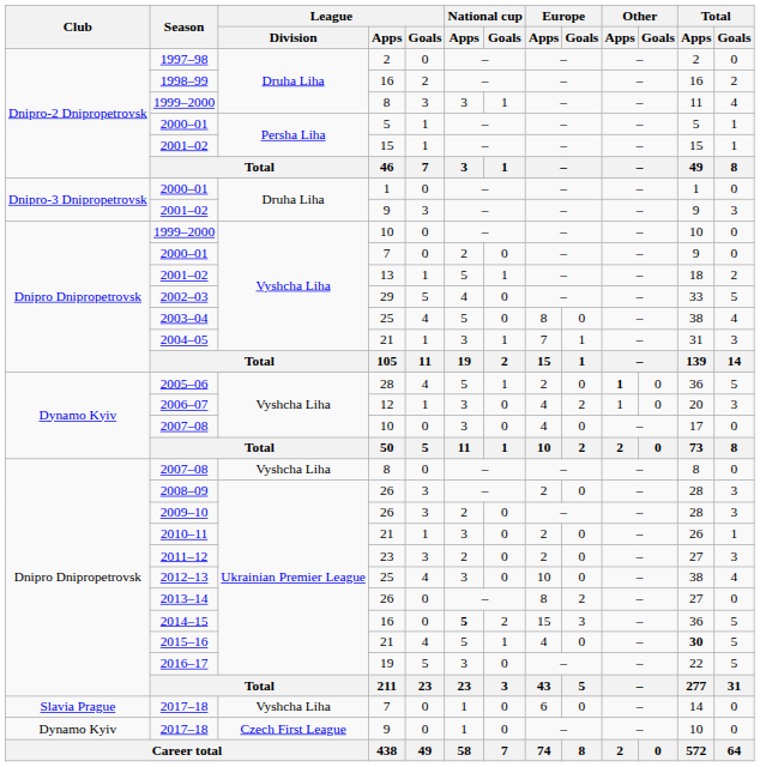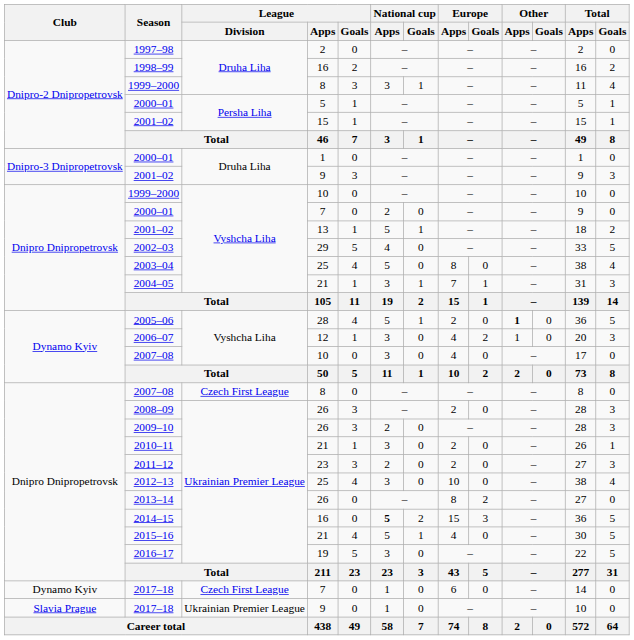2007–08 / 8 | League / Division: Vyshcha Liha -> Czech First League
2015–16 | Total / Apps: bold -> normal
2017–18 / 7 | Club: Slavia Prague -> Dynamo Kyiv
2017–18 / 7 | League / Division: Vyshcha Liha -> Czech First League
2017–18 / 9 | Club: Dynamo Kyiv -> Slavia Prague
2017–18 / 9 | League / Division: Czech First League -> Ukrainian Premier League
